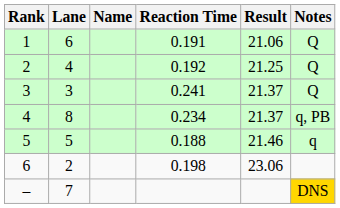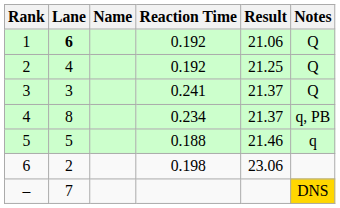1 | Lane: normal -> bold
1 | Reaction Time: 0.191 -> 0.192
